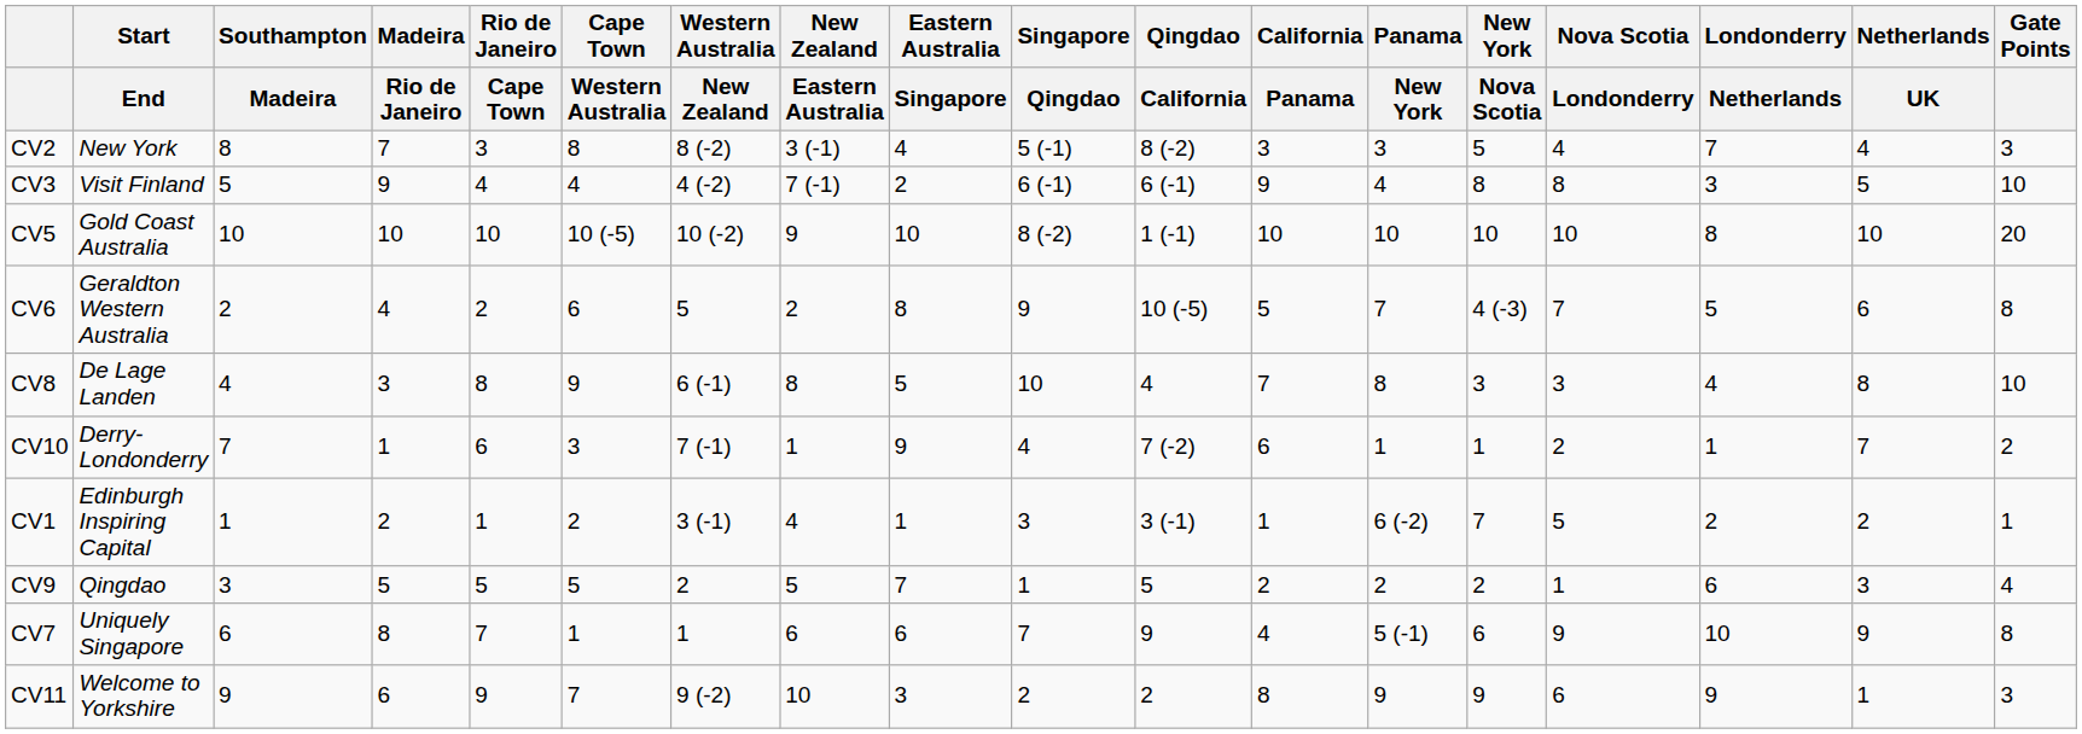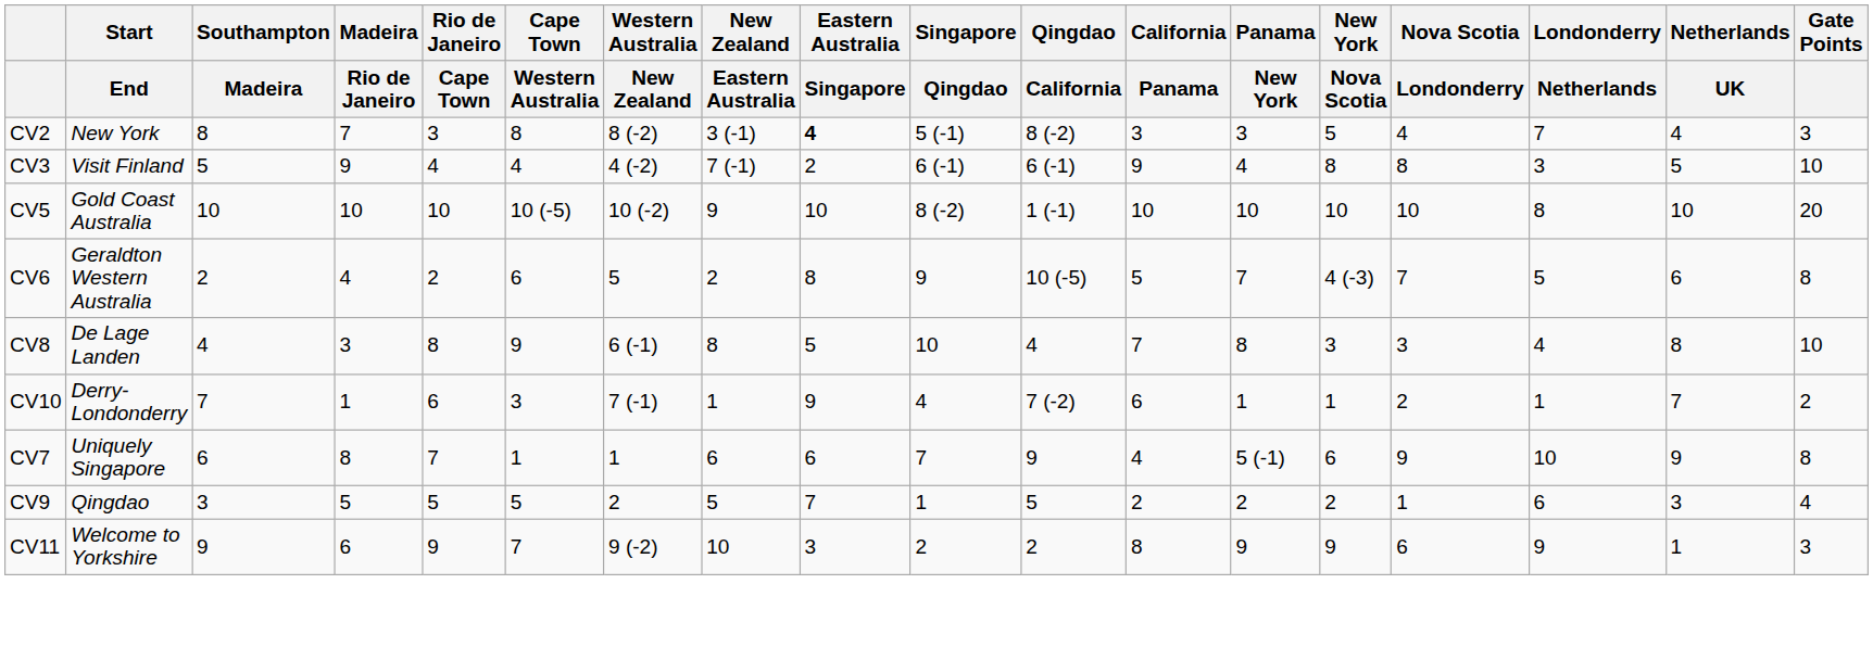CV2 | Eastern Australia / Singapore: normal -> bold
- row: CV1 | Edinburgh Inspiring Capital | 1 | 2 | 1 | 2 | 3 (-1) | 4 | 1 | 3 | 3 (-1) | 1 | 6 (-2) | 7 | 5 | 2 | 2 | 1
rows swapped: CV7 <-> CV9
